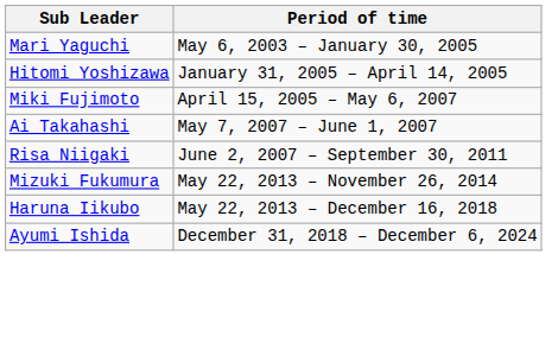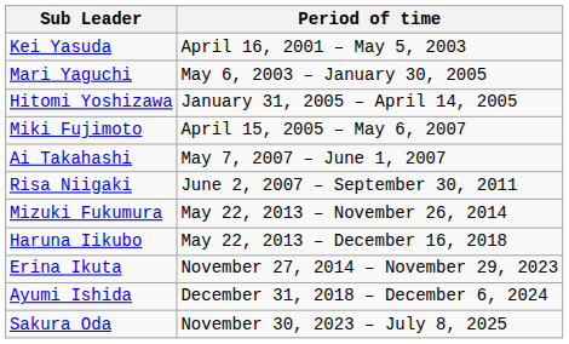+ row: Kei Yasuda | April 16, 2001 – May 5, 2003
+ row: Erina Ikuta | November 27, 2014 – November 29, 2023
+ row: Sakura Oda | November 30, 2023 – July 8, 2025
